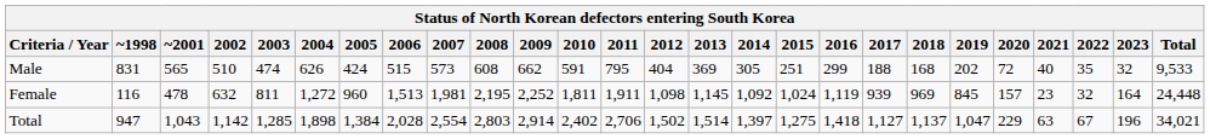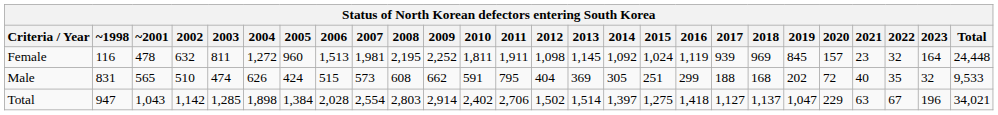rows swapped: Male <-> Female
